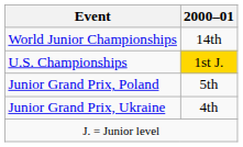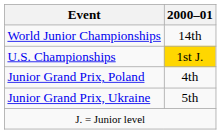Junior Grand Prix, Poland | 2000–01: 5th -> 4th
Junior Grand Prix, Ukraine | 2000–01: 4th -> 5th
